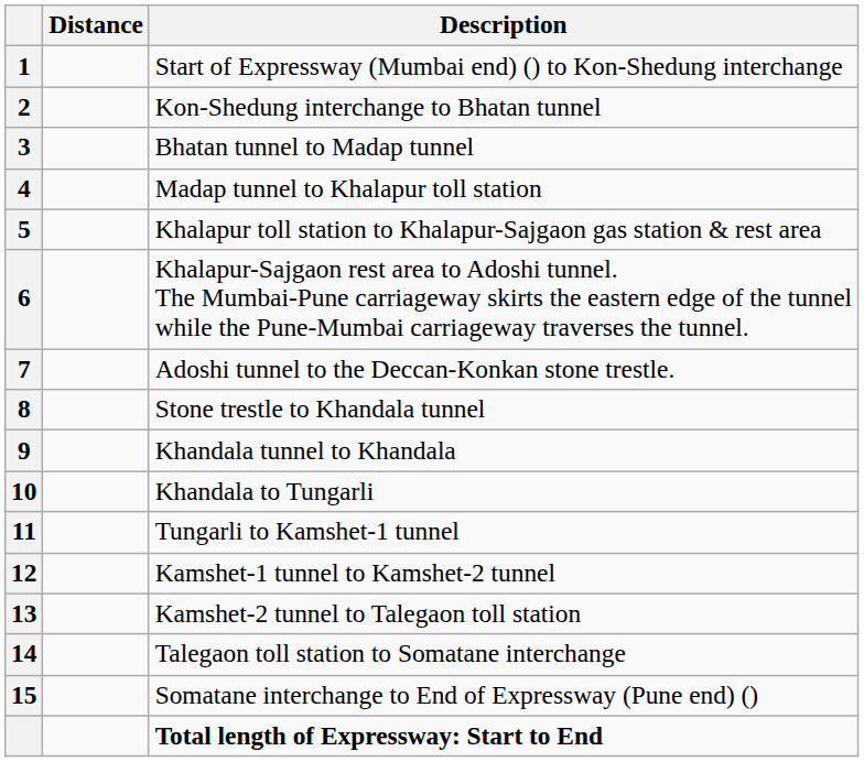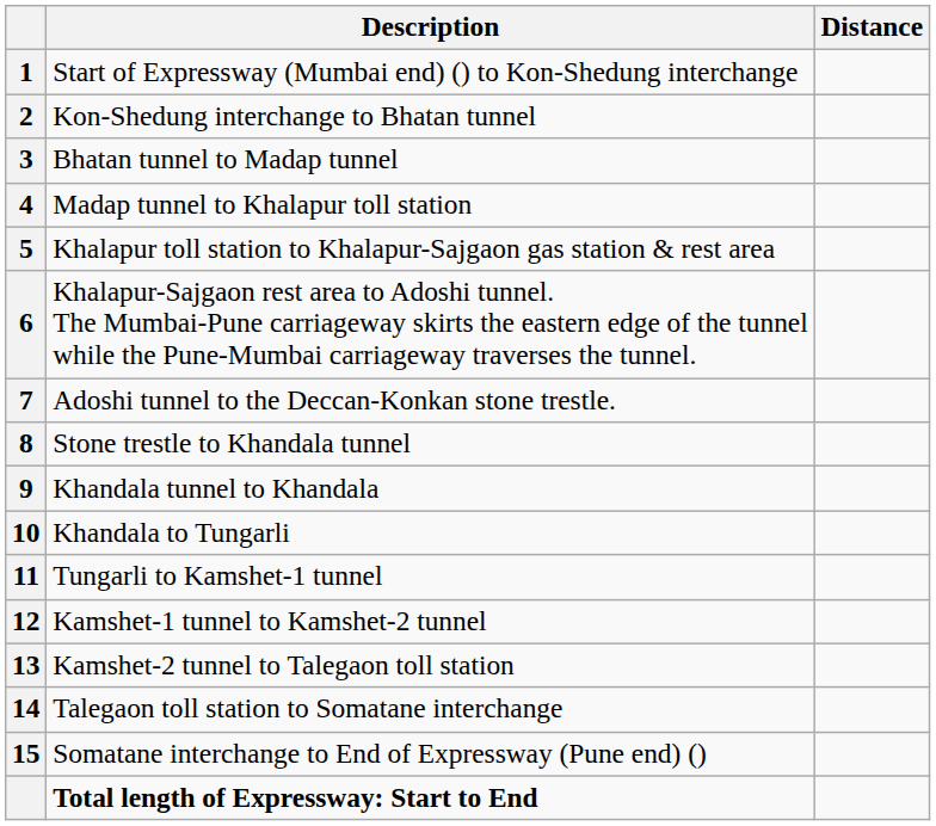columns swapped: Description <-> Distance
